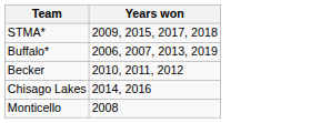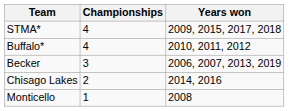+ column: Championships | 4 | 4 | 3 | 2 | 1
Buffalo* | Years won: 2006, 2007, 2013, 2019 -> 2010, 2011, 2012
Becker | Years won: 2010, 2011, 2012 -> 2006, 2007, 2013, 2019
